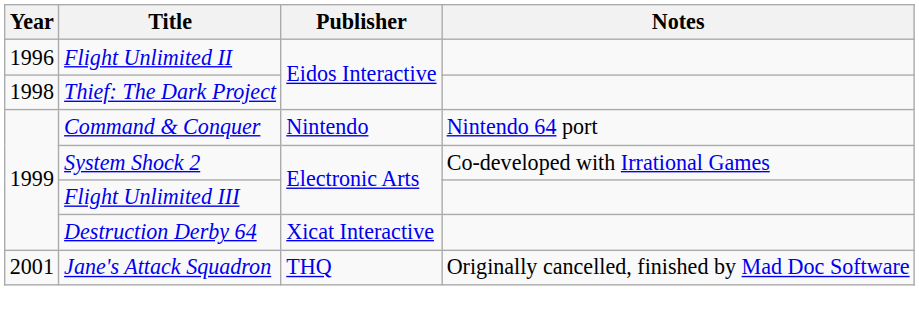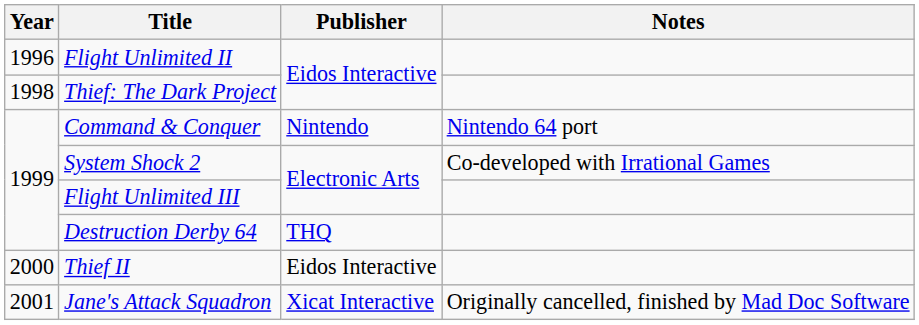Destruction Derby 64 | Publisher: Xicat Interactive -> THQ
+ row: 2000 | Thief II | Eidos Interactive
Jane's Attack Squadron | Publisher: THQ -> Xicat Interactive
